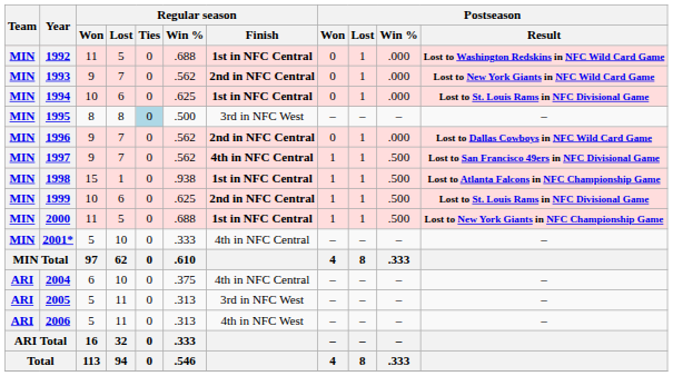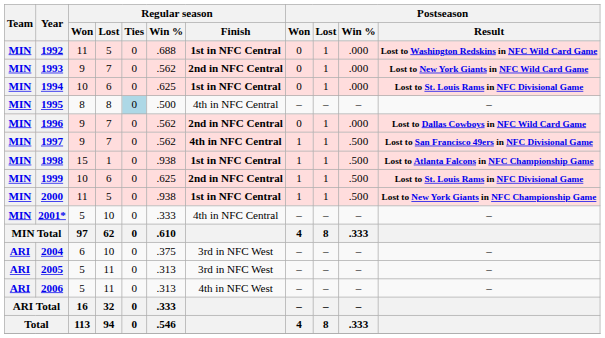1995 | Regular season / Finish: 3rd in NFC West -> 4th in NFC Central
2000 | Regular season / Win %: .688 -> .938
2004 | Regular season / Finish: 4th in NFC Central -> 3rd in NFC West
